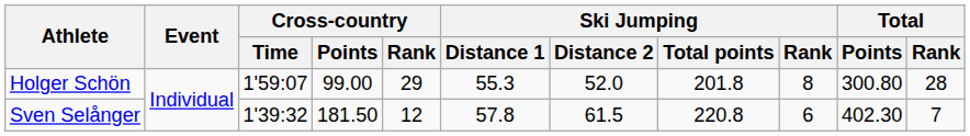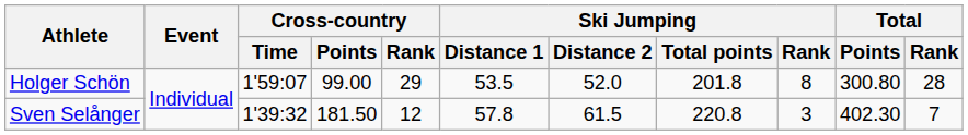Holger Schön | Ski Jumping / Distance 1: 55.3 -> 53.5
Sven Selånger | Ski Jumping / Rank: 6 -> 3
